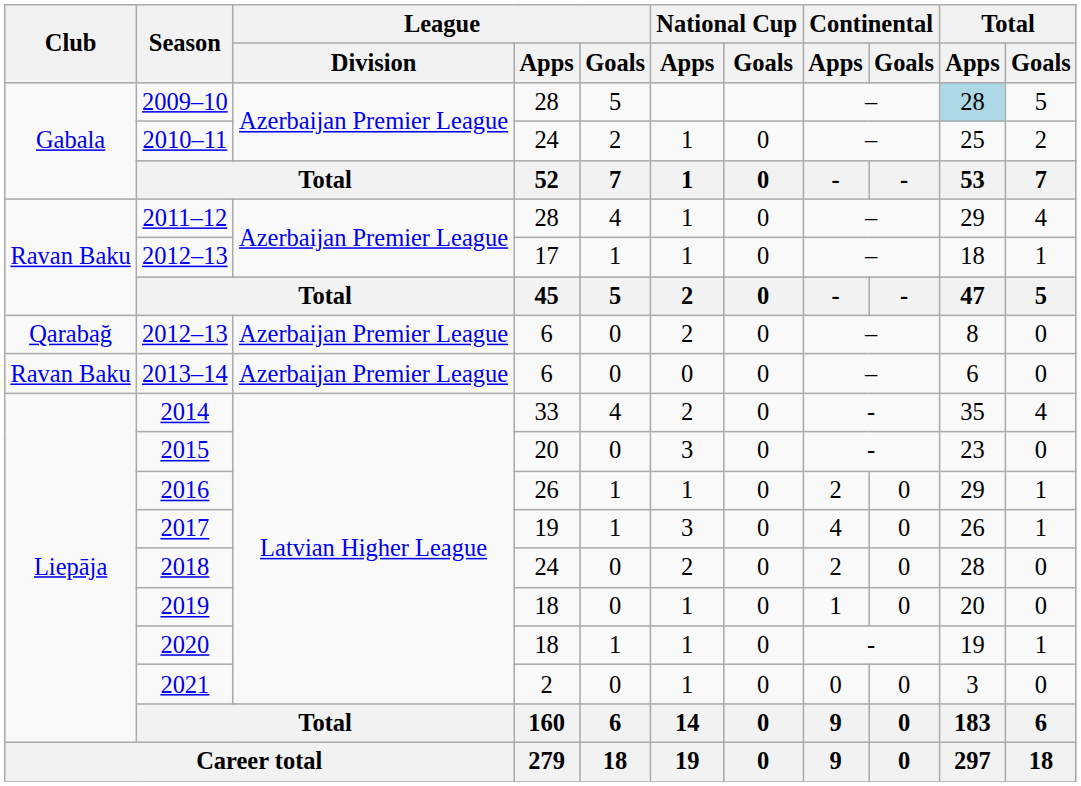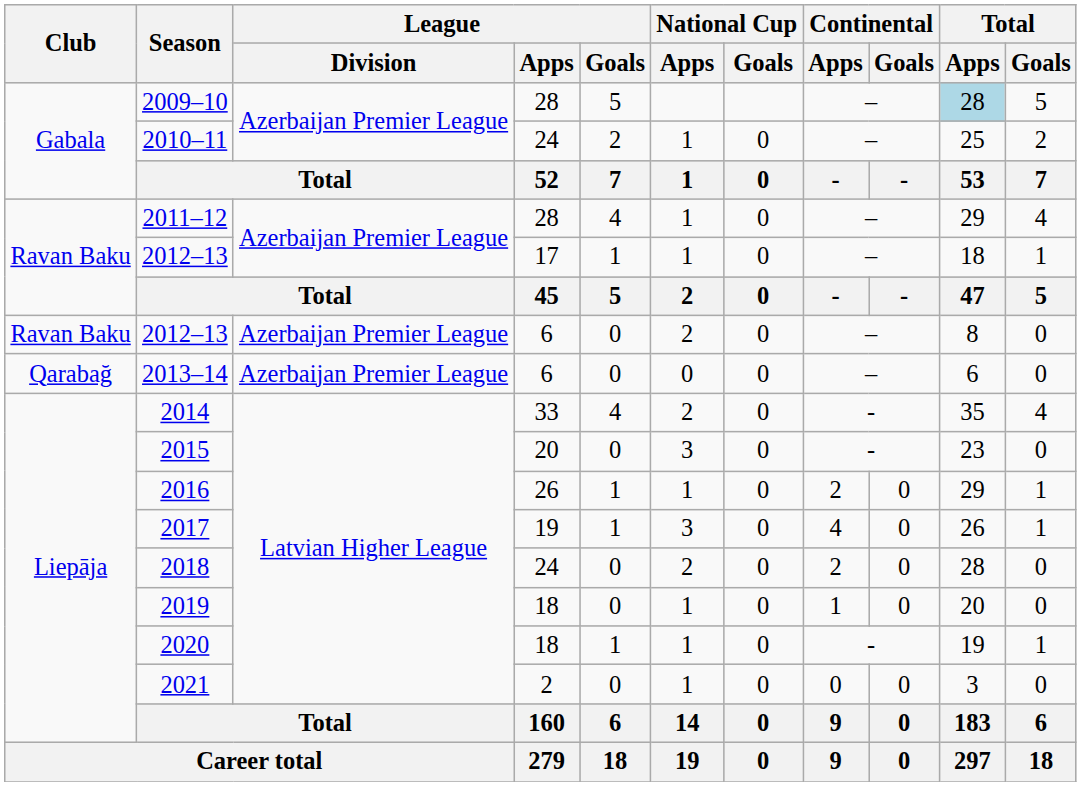2012–13 / 6 | Club: Qarabağ -> Ravan Baku
2013–14 | Club: Ravan Baku -> Qarabağ
